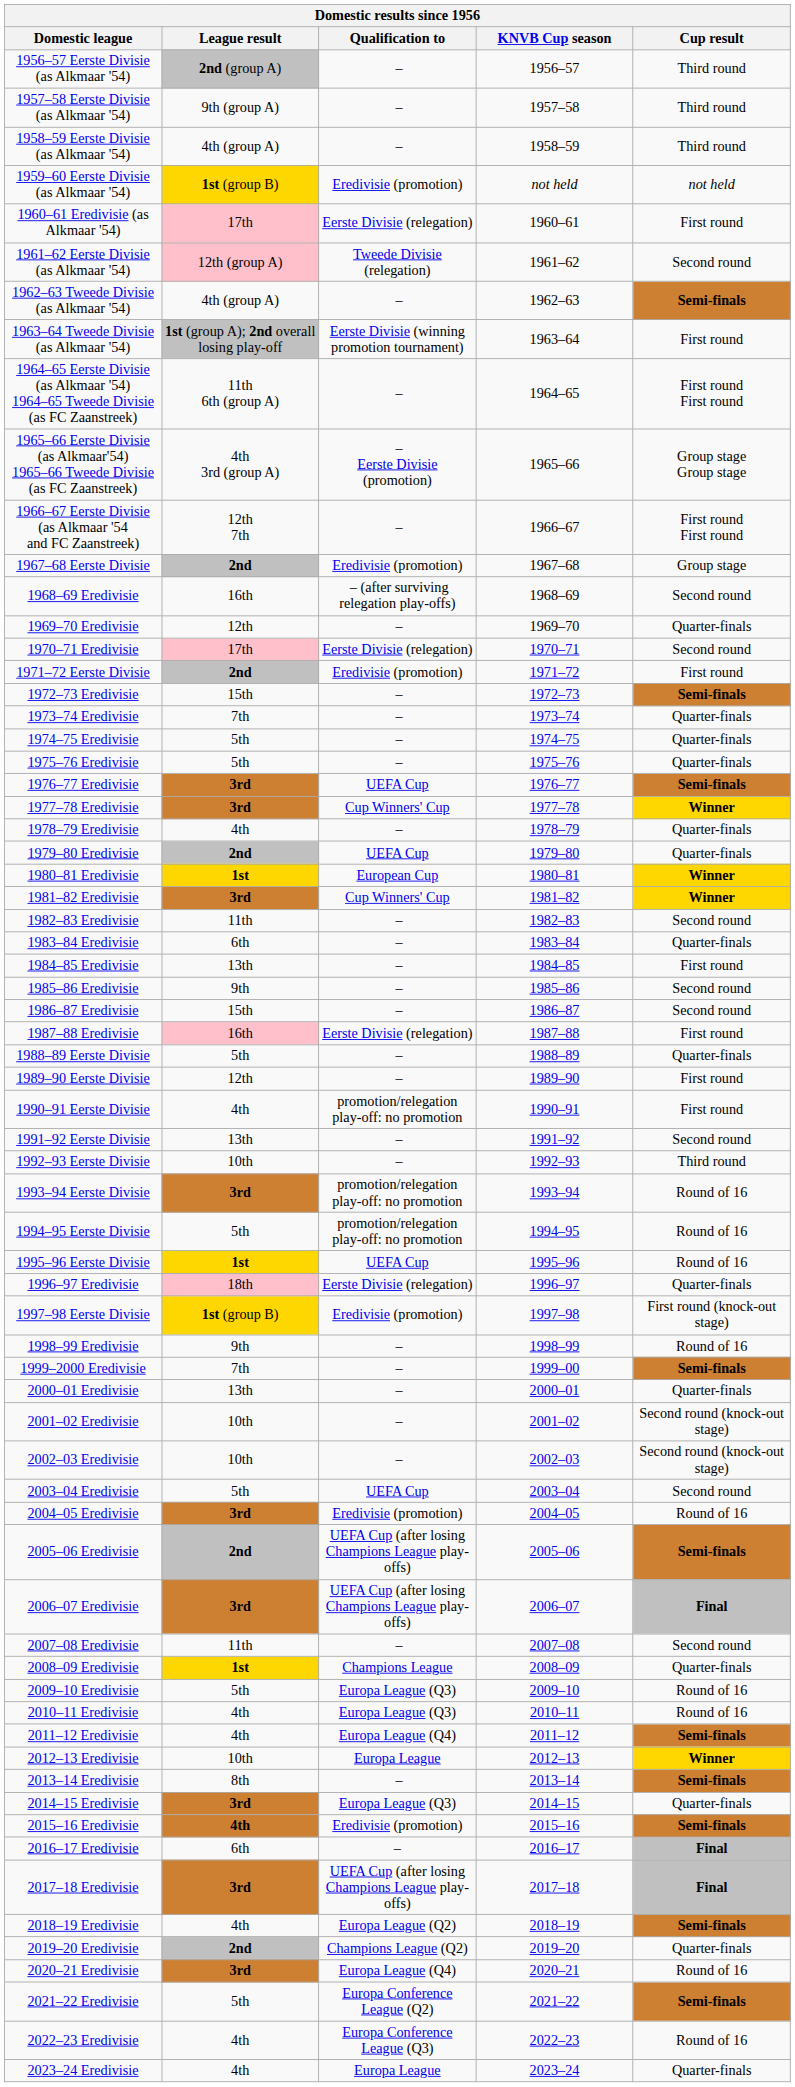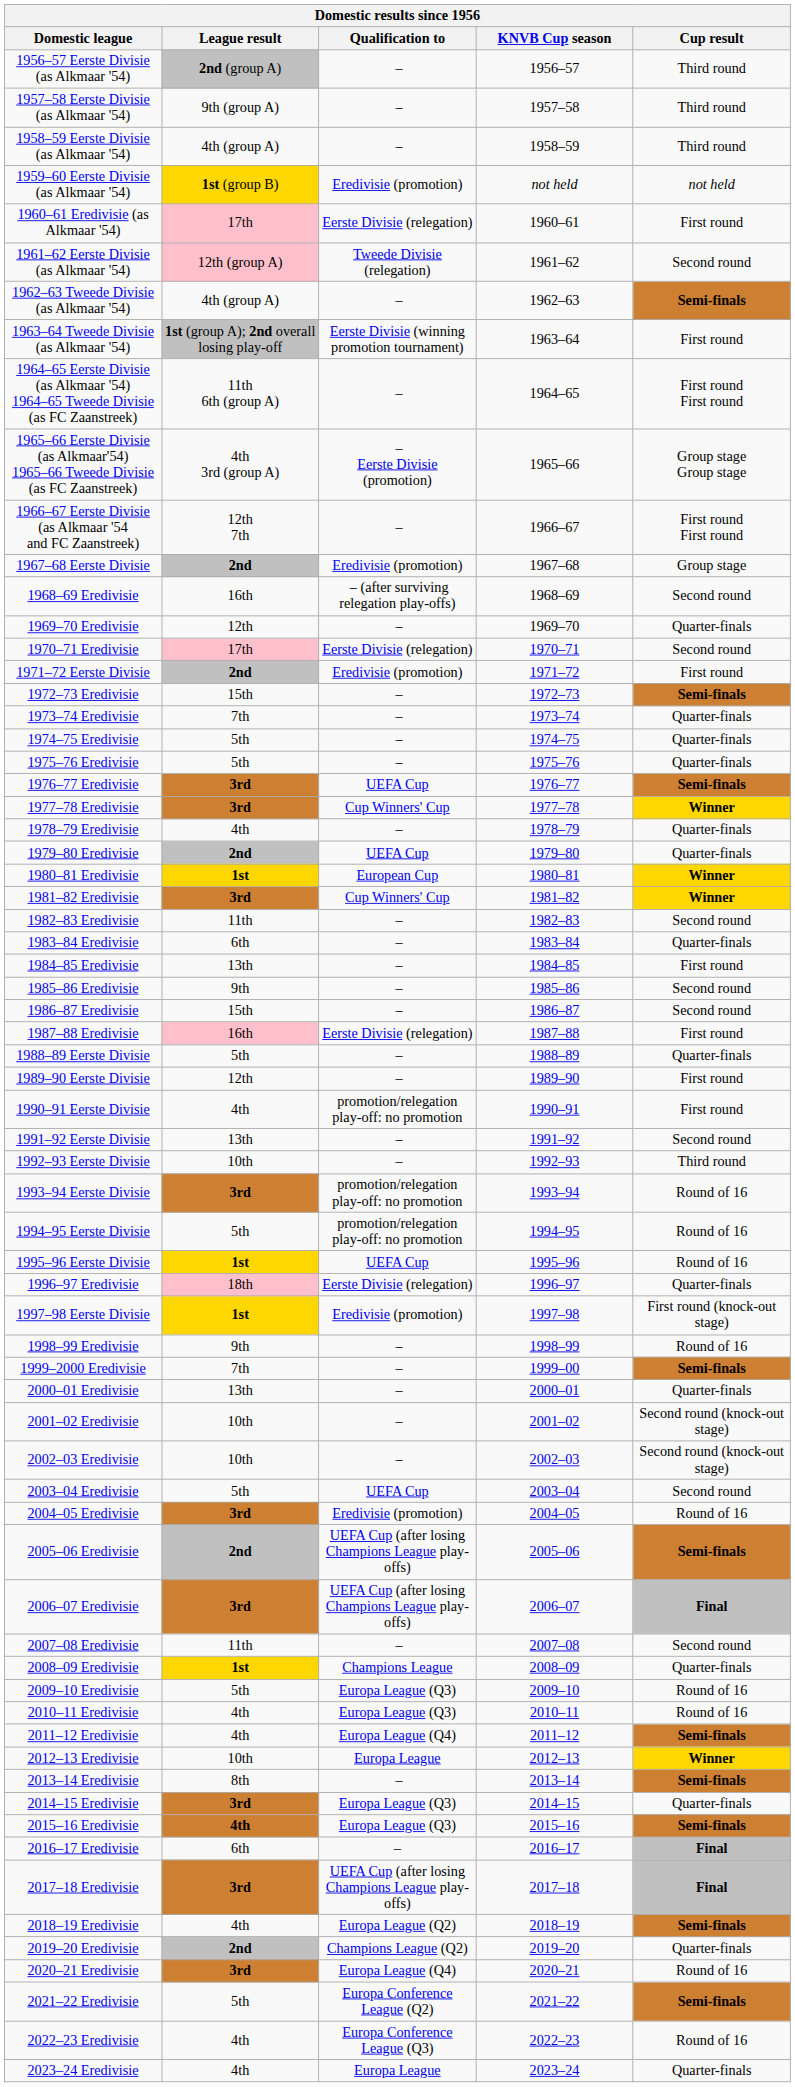1997–98 Eerste Divisie | League result: 1st (group B) -> 1st
2015–16 Eredivisie | Qualification to: Eredivisie (promotion) -> Europa League (Q3)
